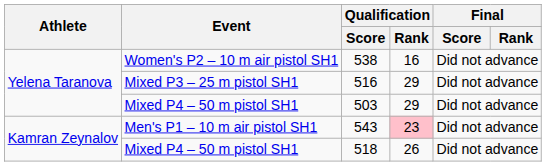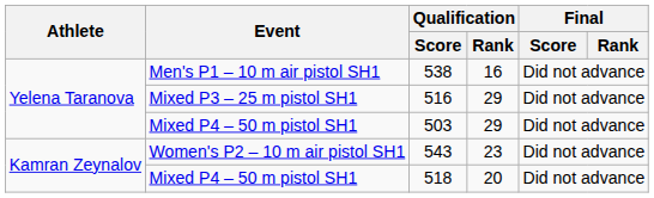538 | Event: Women's P2 – 10 m air pistol SH1 -> Men's P1 – 10 m air pistol SH1
543 | Event: Men's P1 – 10 m air pistol SH1 -> Women's P2 – 10 m air pistol SH1
543 | Qualification / Rank: pink background -> no background
518 | Qualification / Rank: 26 -> 20
